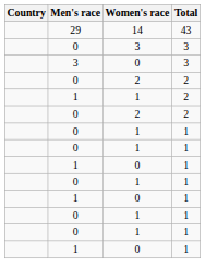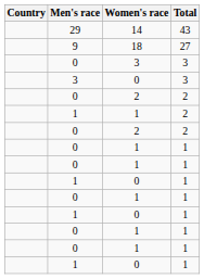+ row: 9 | 18 | 27
